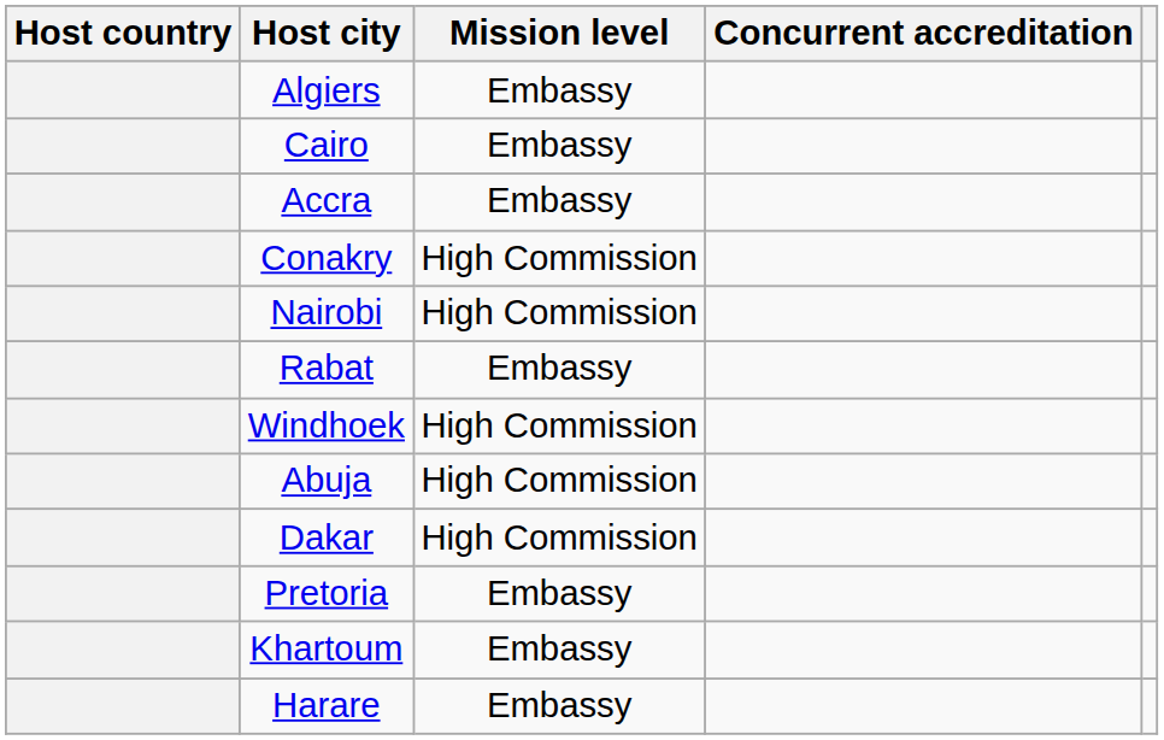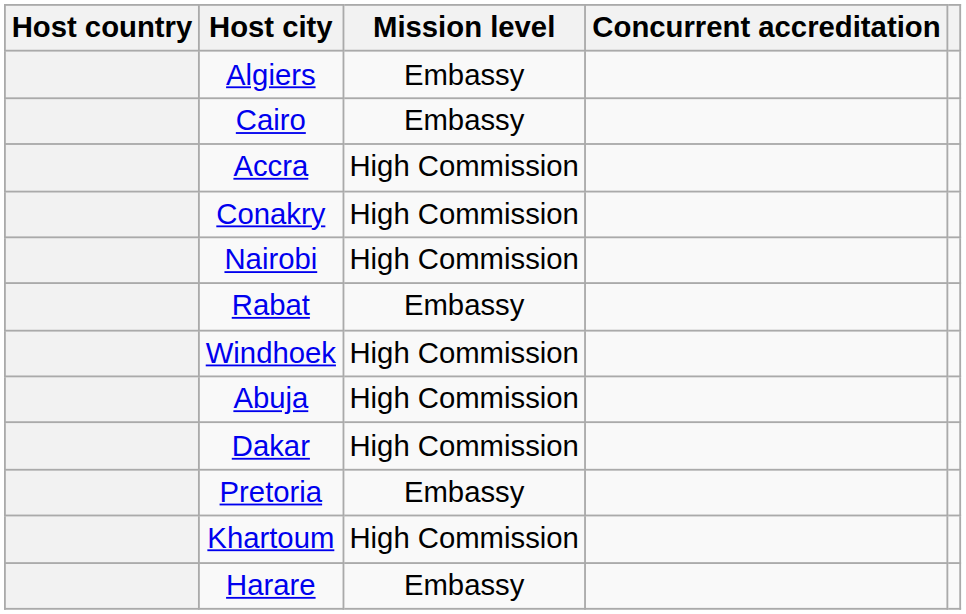Accra | Mission level: Embassy -> High Commission
Khartoum | Mission level: Embassy -> High Commission
